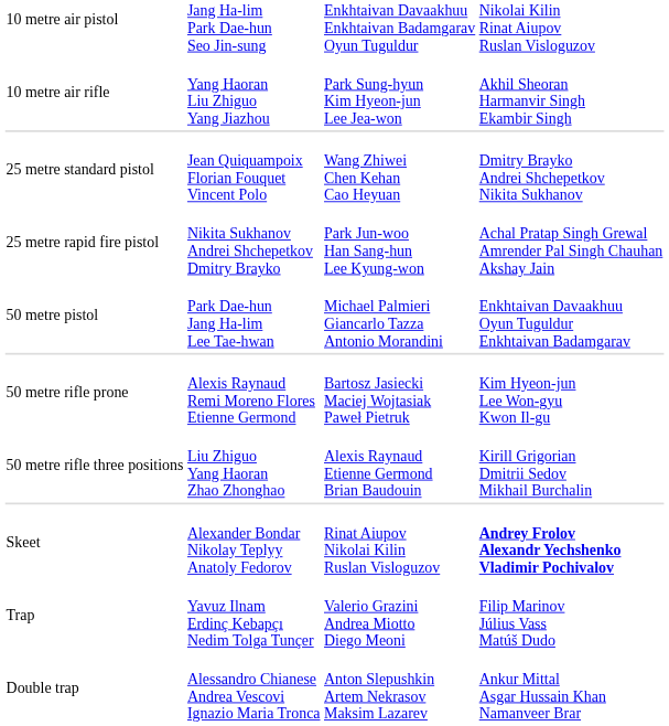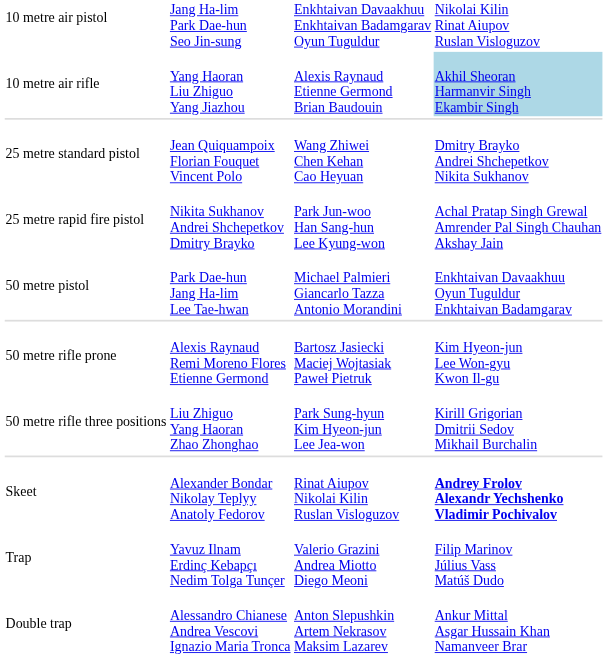10 metre air rifle | column 3: Park Sung-hyun Kim Hyeon-jun Lee Jea-won -> Alexis Raynaud Etienne Germond Brian Baudouin
10 metre air rifle | column 4: no background -> lightblue background
50 metre rifle three positions | column 3: Alexis Raynaud Etienne Germond Brian Baudouin -> Park Sung-hyun Kim Hyeon-jun Lee Jea-won
